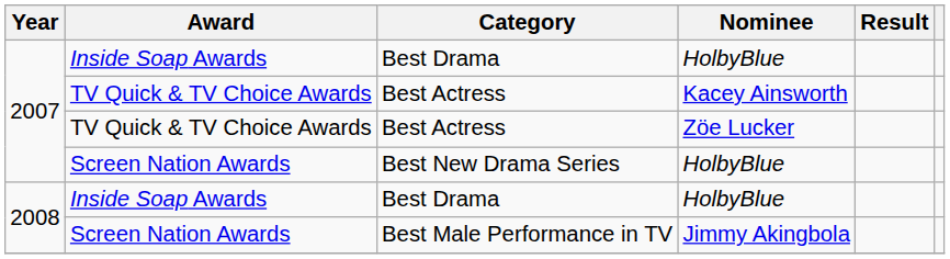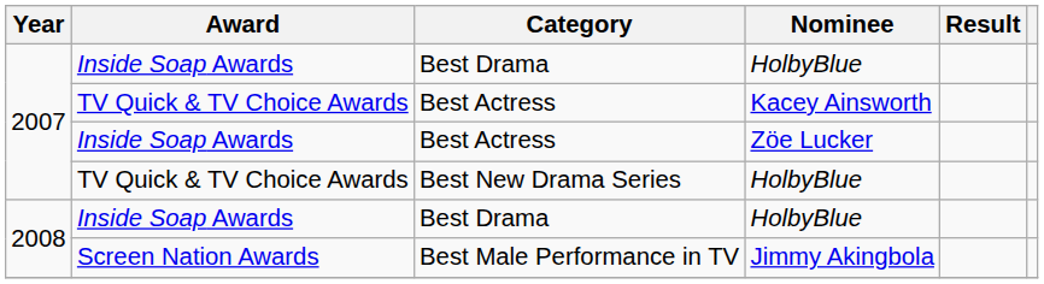Best Actress / Zöe Lucker | Award: TV Quick & TV Choice Awards -> Inside Soap Awards
Best New Drama Series | Award: Screen Nation Awards -> TV Quick & TV Choice Awards
